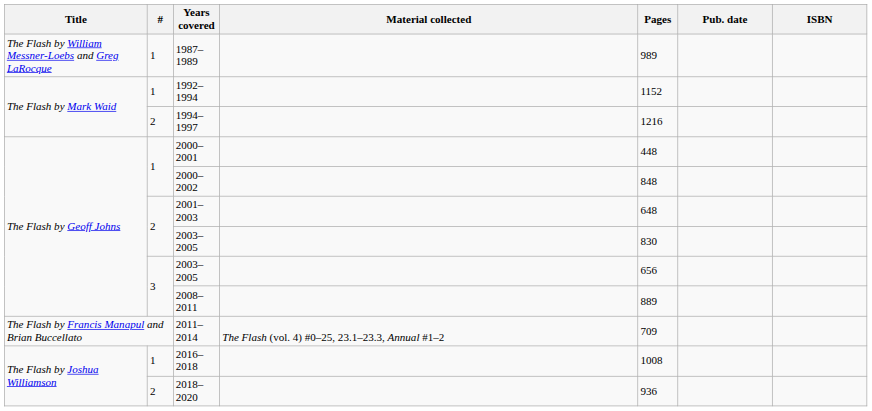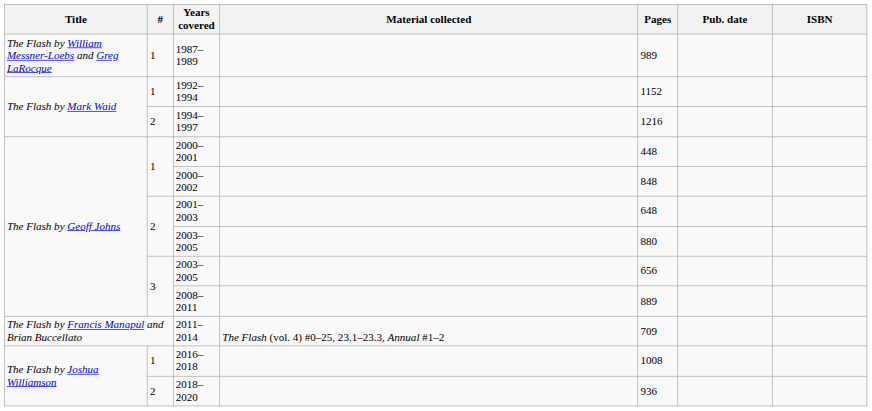2 / 2003–2005 | Pages: 830 -> 880
